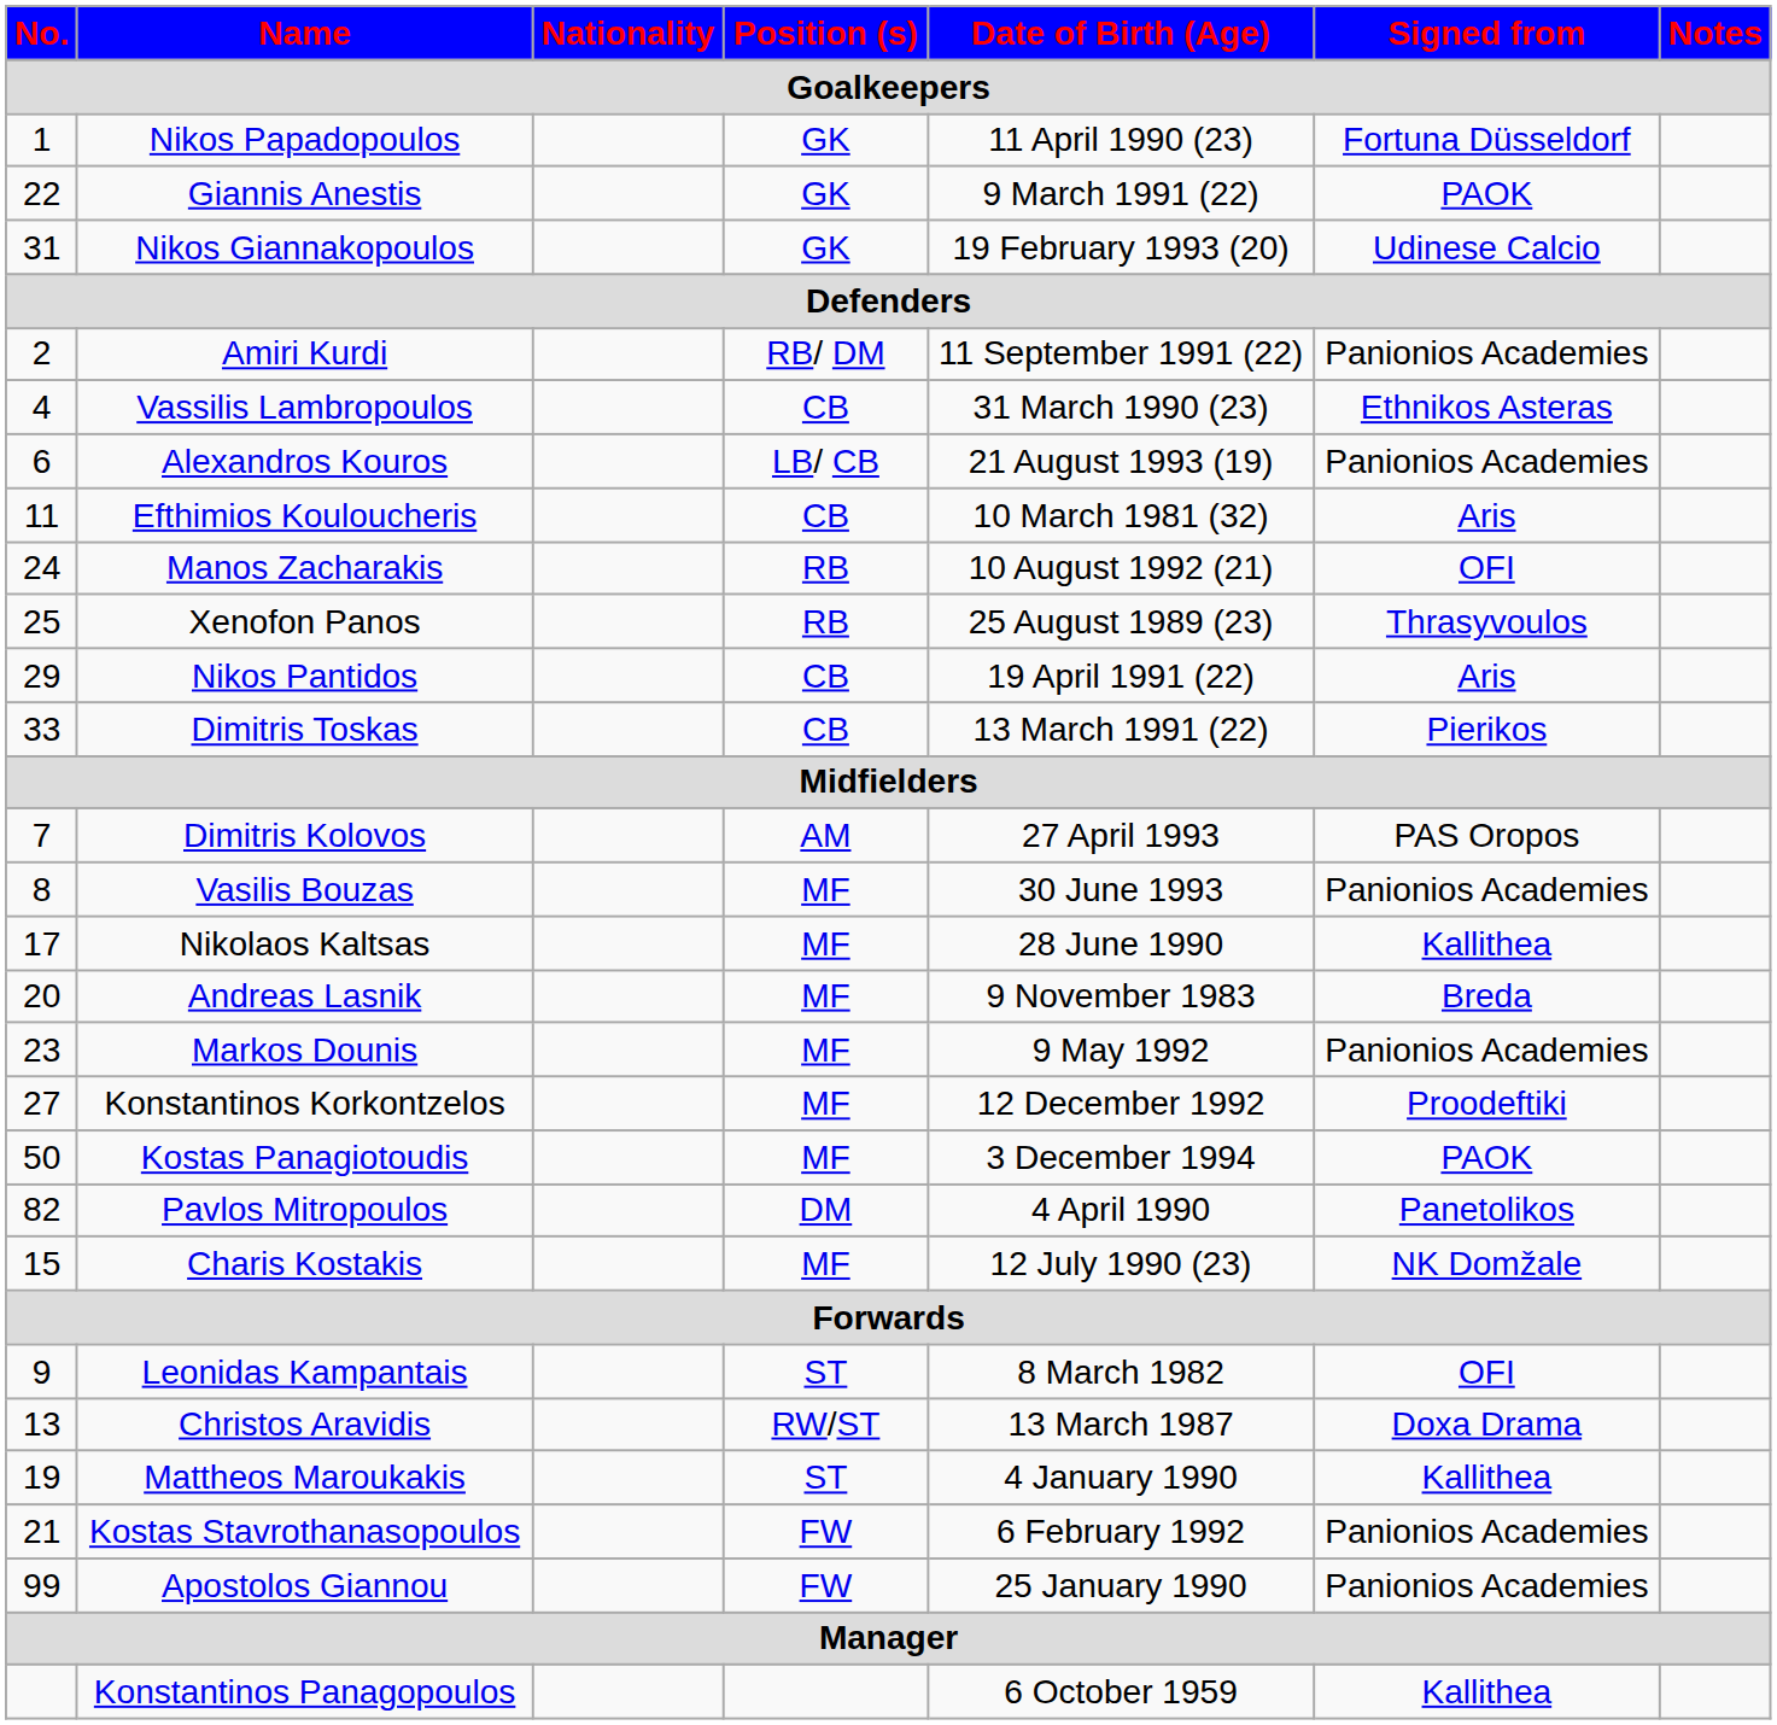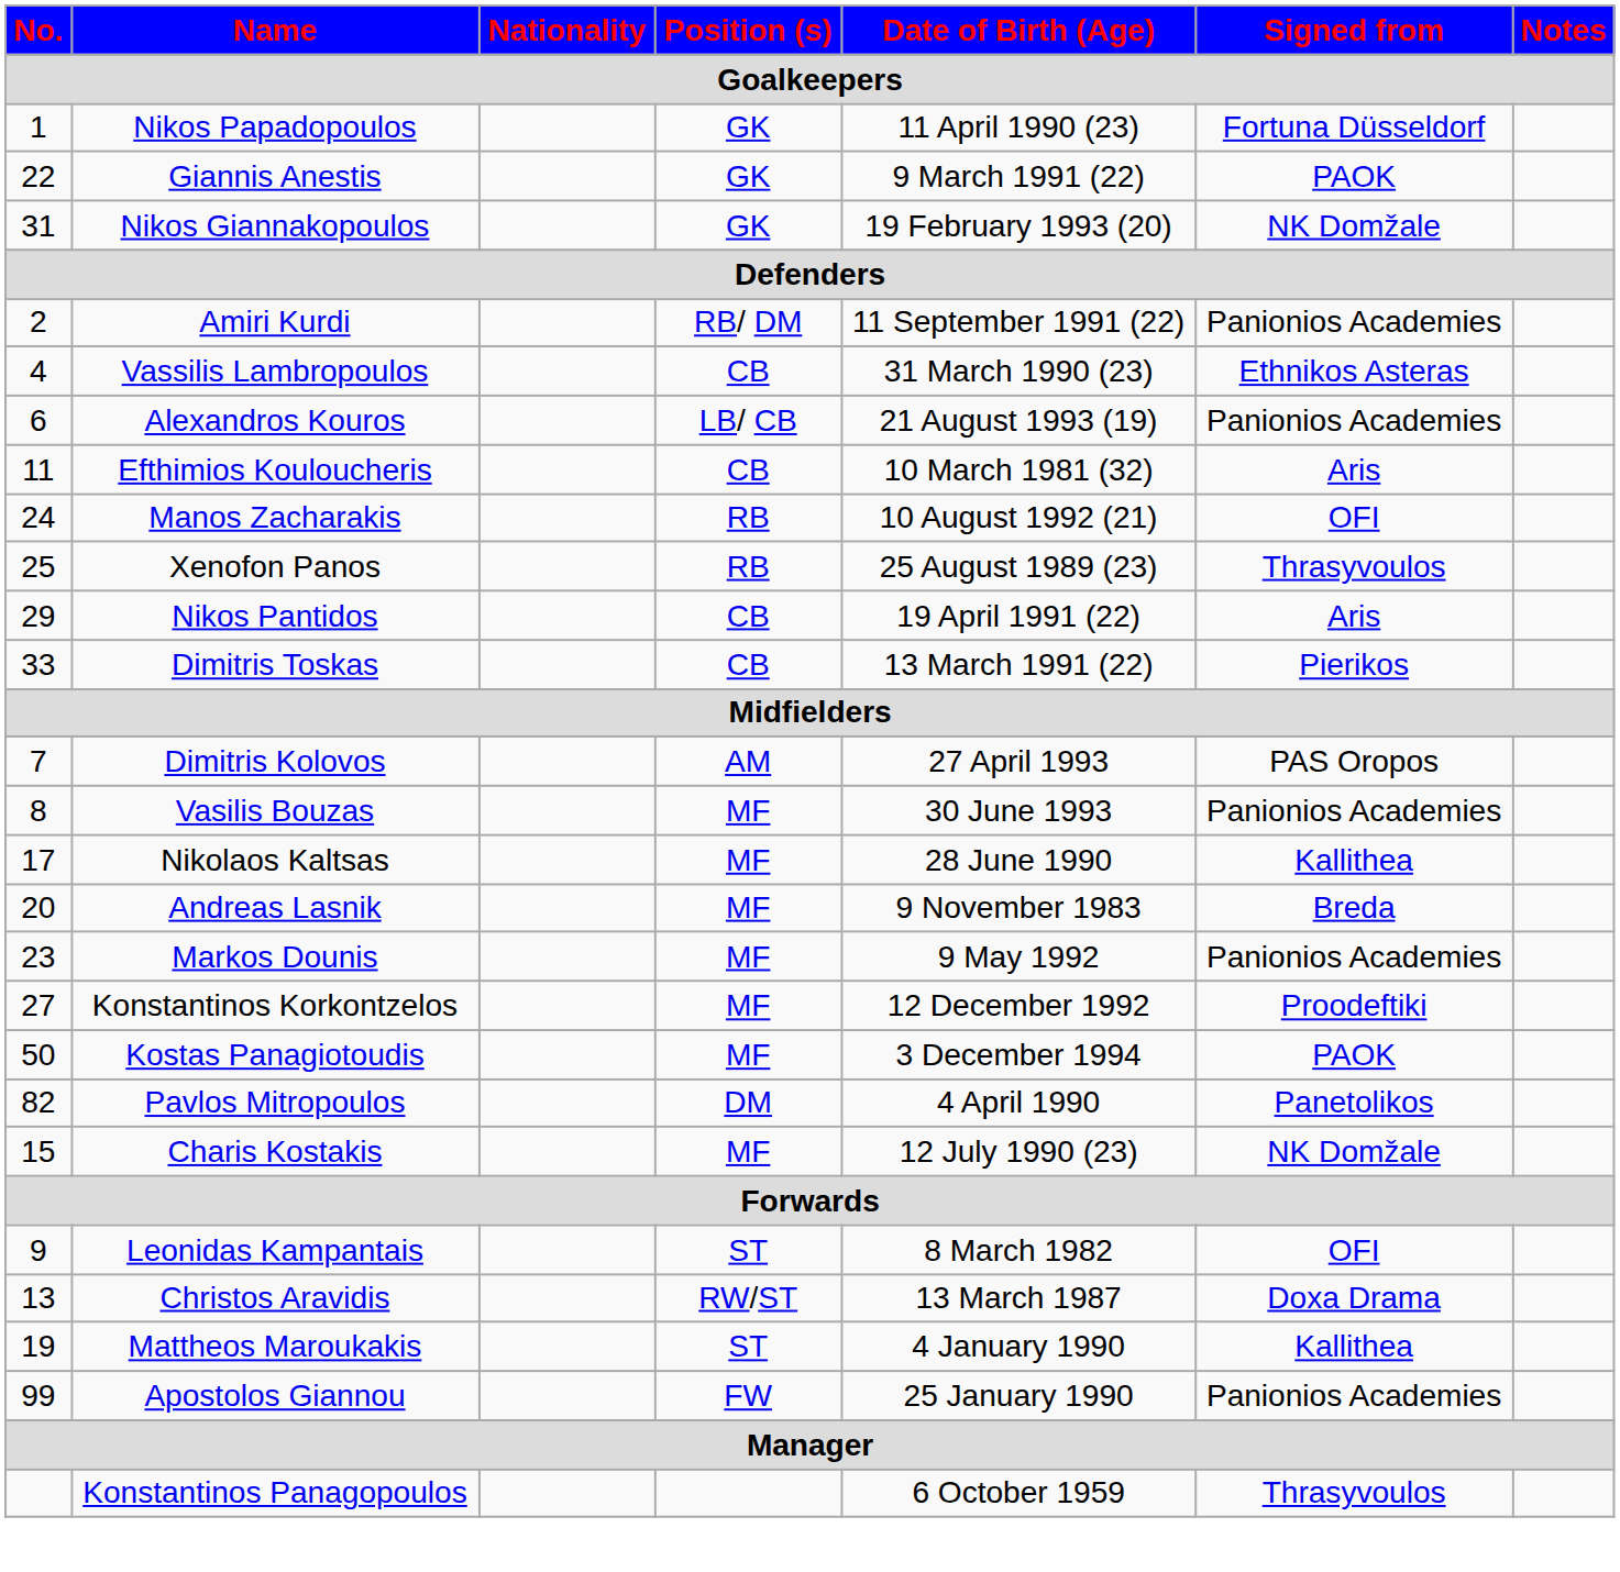Nikos Giannakopoulos | Signed from: Udinese Calcio -> NK Domžale
- row: 21 | Kostas Stavrothanasopoulos | FW | 6 February 1992 | Panionios Academies
Konstantinos Panagopoulos | Signed from: Kallithea -> Thrasyvoulos
